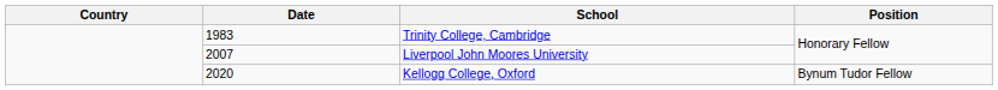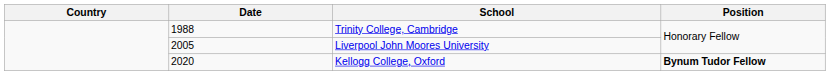Trinity College, Cambridge | Date: 1983 -> 1988
Liverpool John Moores University | Date: 2007 -> 2005
Kellogg College, Oxford | Position: normal -> bold
